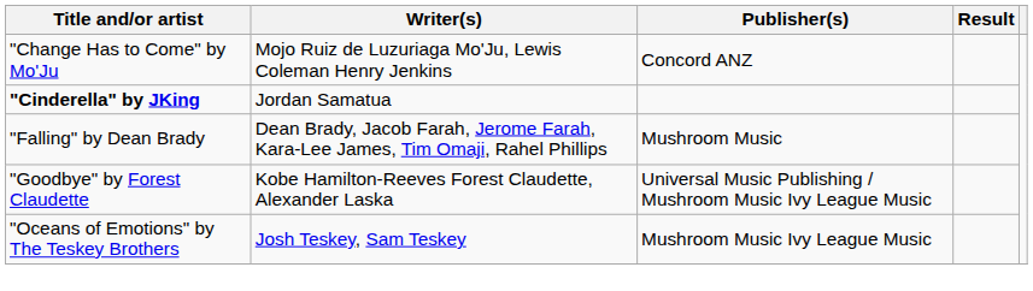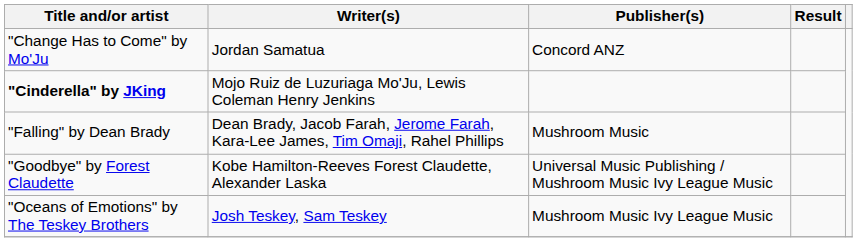"Change Has to Come" by Mo'Ju | Writer(s): Mojo Ruiz de Luzuriaga Mo'Ju, Lewis Coleman Henry Jenkins -> Jordan Samatua
"Cinderella" by JKing | Writer(s): Jordan Samatua -> Mojo Ruiz de Luzuriaga Mo'Ju, Lewis Coleman Henry Jenkins
